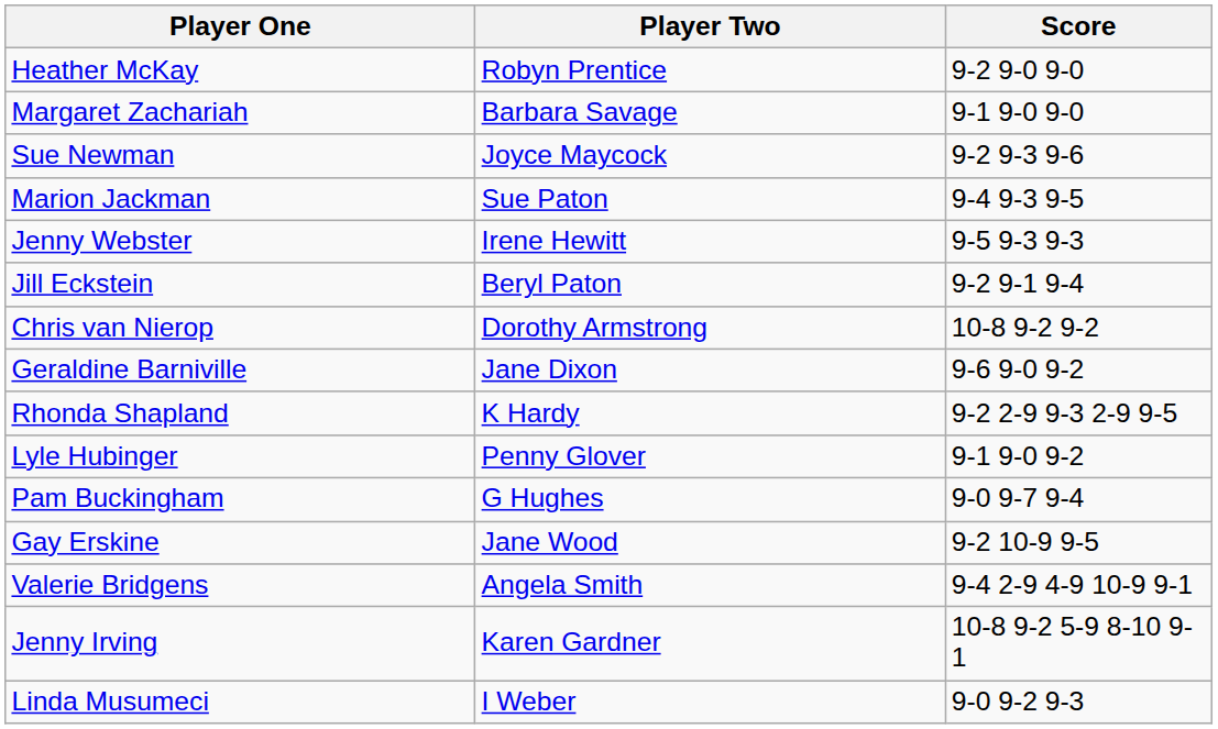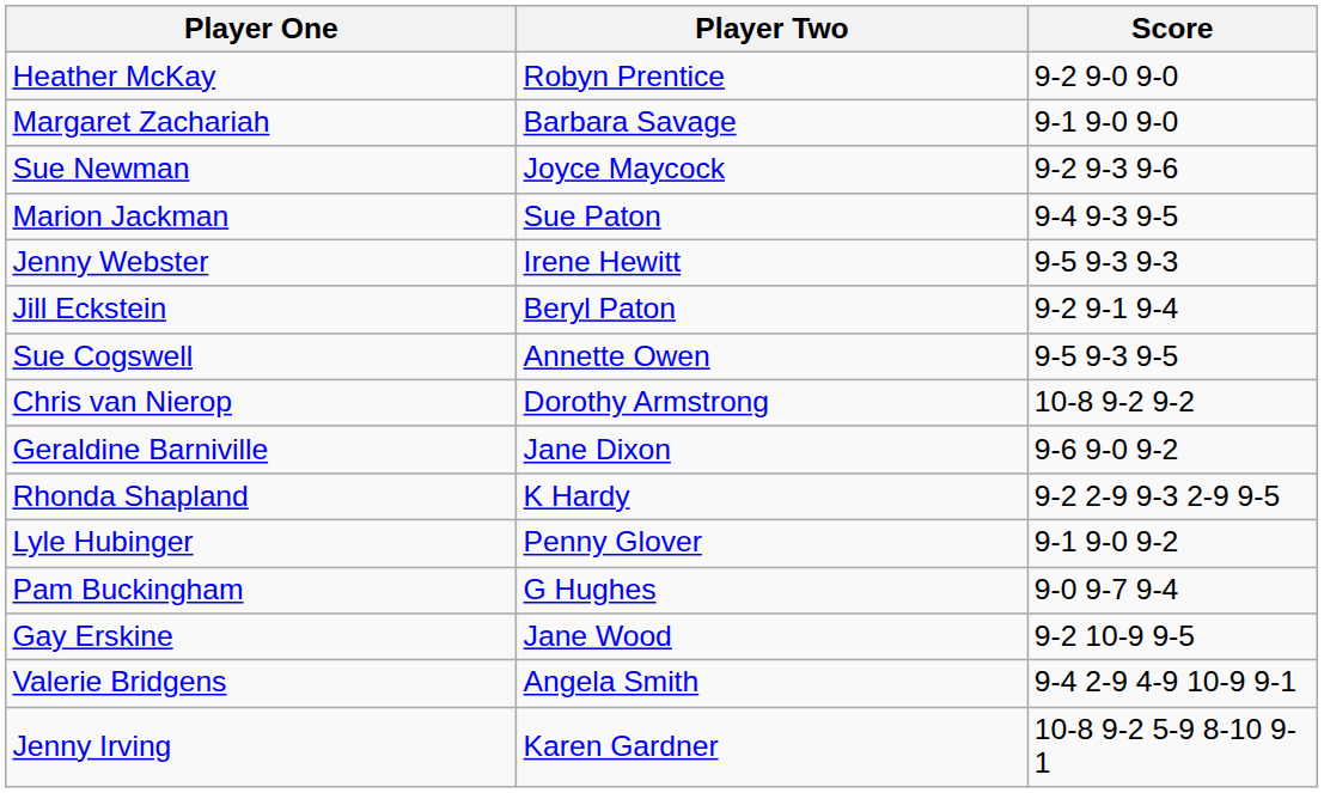+ row: Sue Cogswell | Annette Owen | 9-5 9-3 9-5
- row: Linda Musumeci | I Weber | 9-0 9-2 9-3
